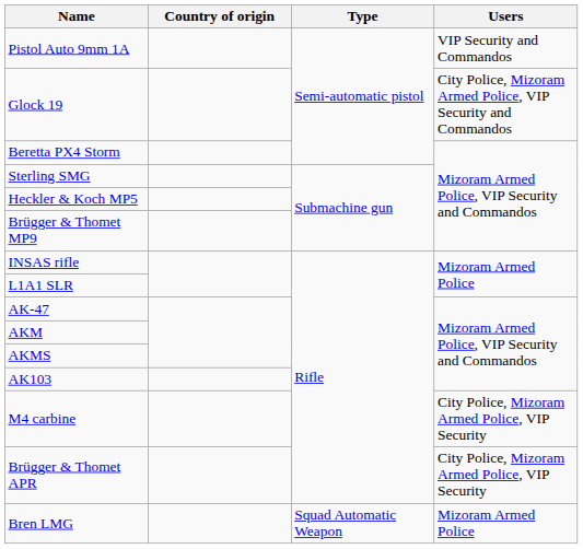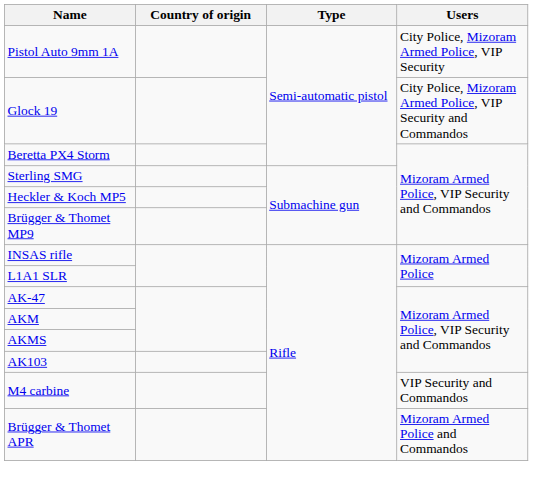Pistol Auto 9mm 1A | Users: VIP Security and Commandos -> City Police, Mizoram Armed Police, VIP Security
M4 carbine | Users: City Police, Mizoram Armed Police, VIP Security -> VIP Security and Commandos
Brügger & Thomet APR | Users: City Police, Mizoram Armed Police, VIP Security -> Mizoram Armed Police and Commandos
- row: Bren LMG | Squad Automatic Weapon | Mizoram Armed Police
